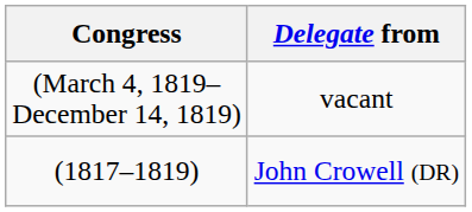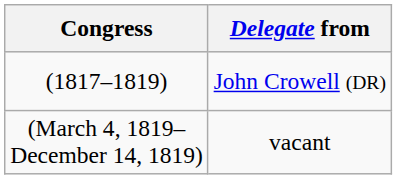rows swapped: (1817–1819) <-> (March 4, 1819– December 14, 1819)
